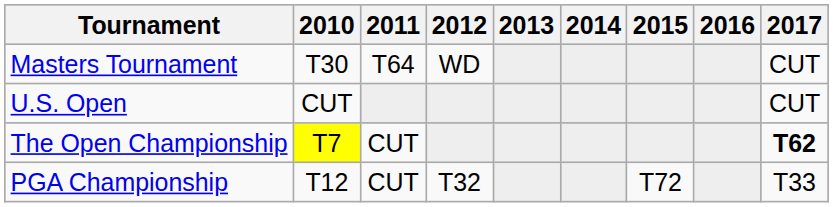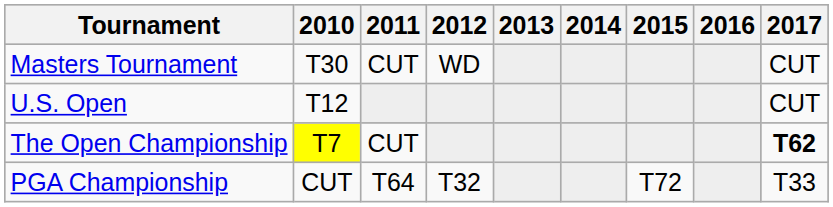Masters Tournament | 2011: T64 -> CUT
U.S. Open | 2010: CUT -> T12
PGA Championship | 2010: T12 -> CUT
PGA Championship | 2011: CUT -> T64
